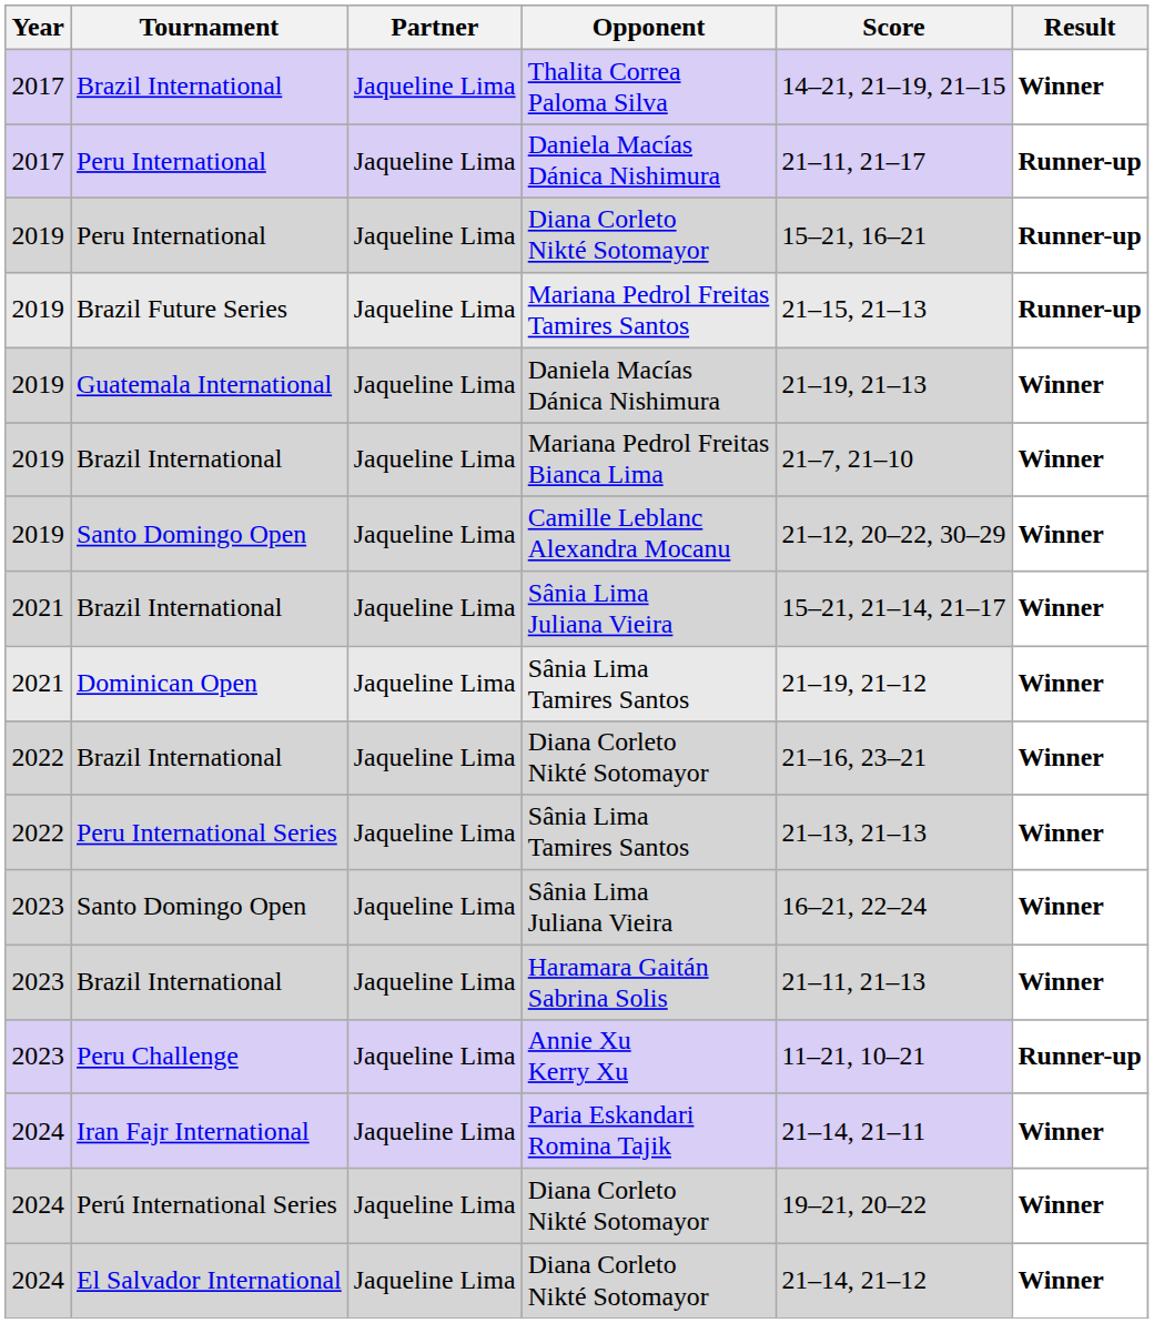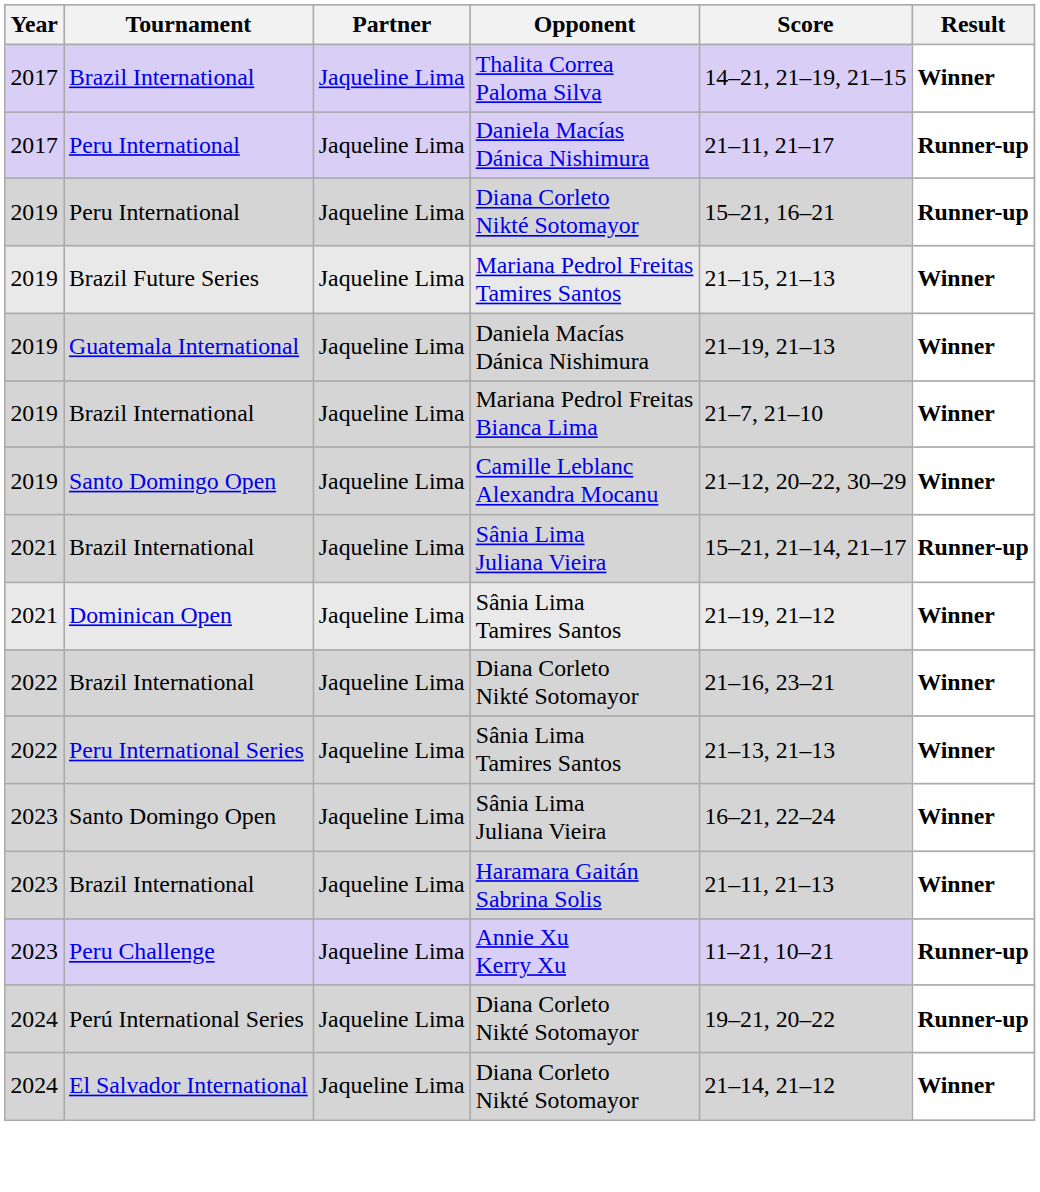Brazil Future Series | Result: Runner-up -> Winner
Brazil International / Sânia Lima Juliana Vieira | Result: Winner -> Runner-up
- row: 2024 | Iran Fajr International | Jaqueline Lima | Paria Eskandari Romina Tajik | 21–14, 21–11 | Winner
Perú International Series | Result: Winner -> Runner-up
